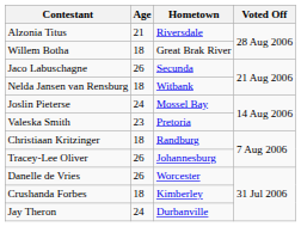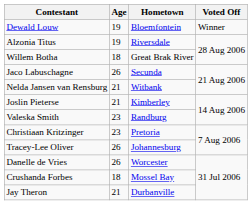+ row: Dewald Louw | 19 | Bloemfontein | Winner
Alzonia Titus | Age: 21 -> 19
Nelda Jansen van Rensburg | Age: 18 -> 21
Joslin Pieterse | Age: 24 -> 21
Joslin Pieterse | Hometown: Mossel Bay -> Kimberley
Valeska Smith | Hometown: Pretoria -> Randburg
Christiaan Kritzinger | Age: 18 -> 23
Christiaan Kritzinger | Hometown: Randburg -> Pretoria
Crushanda Forbes | Hometown: Kimberley -> Mossel Bay
Jay Theron | Age: 24 -> 21
